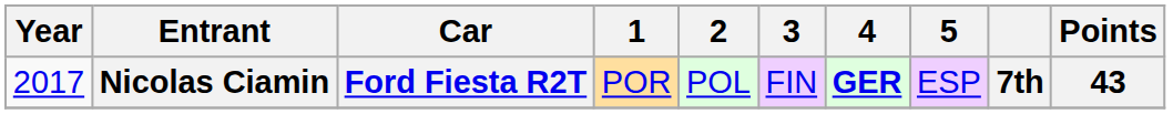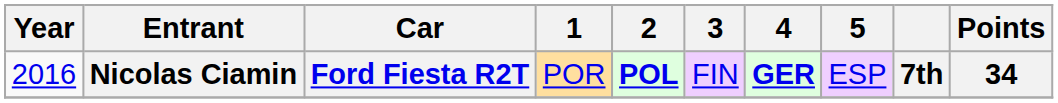Nicolas Ciamin | Year: 2017 -> 2016
Nicolas Ciamin | 2: normal -> bold
Nicolas Ciamin | Points: 43 -> 34
